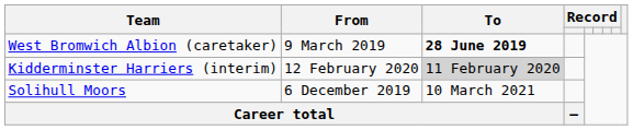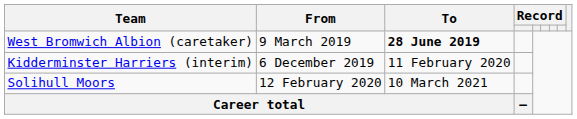Kidderminster Harriers (interim) | From: 12 February 2020 -> 6 December 2019
Kidderminster Harriers (interim) | To: lightgrey background -> no background
Solihull Moors | From: 6 December 2019 -> 12 February 2020
